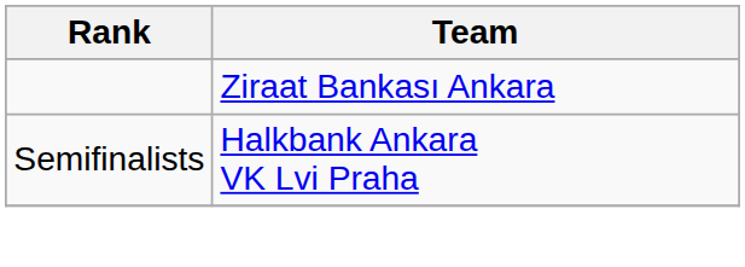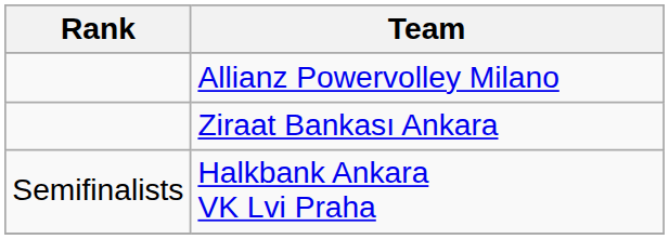+ row: Allianz Powervolley Milano
